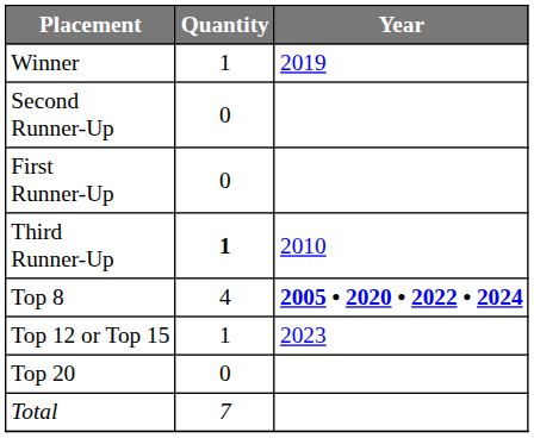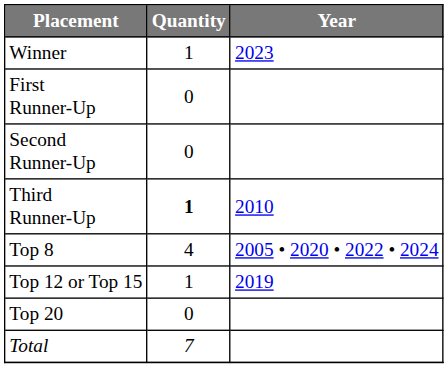Winner | Year: 2019 -> 2023
rows swapped: First Runner-Up <-> Second Runner-Up
Top 8 | Year: bold -> normal
Top 12 or Top 15 | Year: 2023 -> 2019
